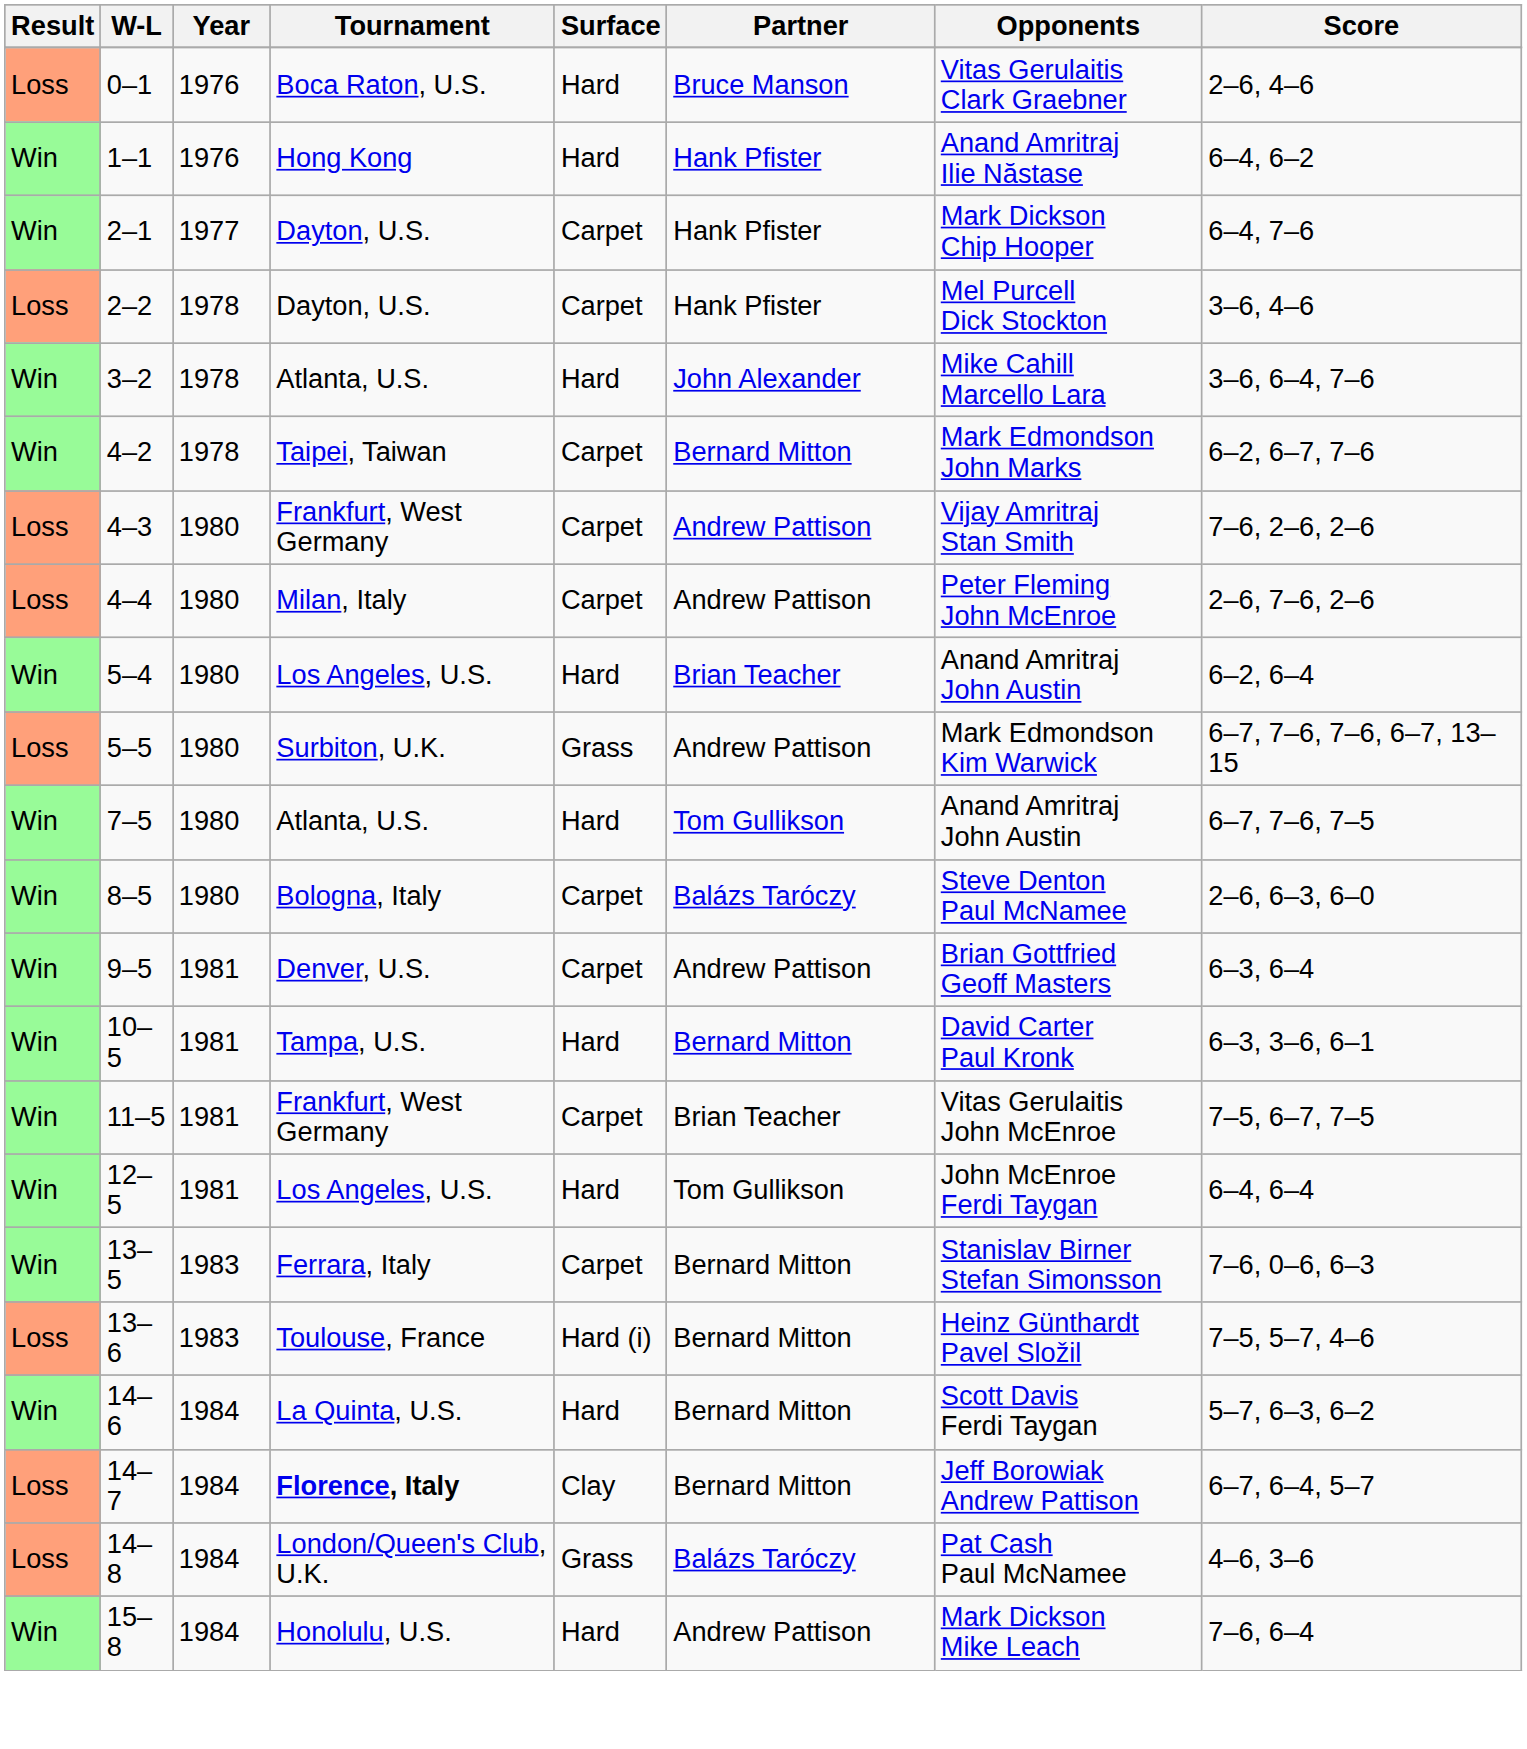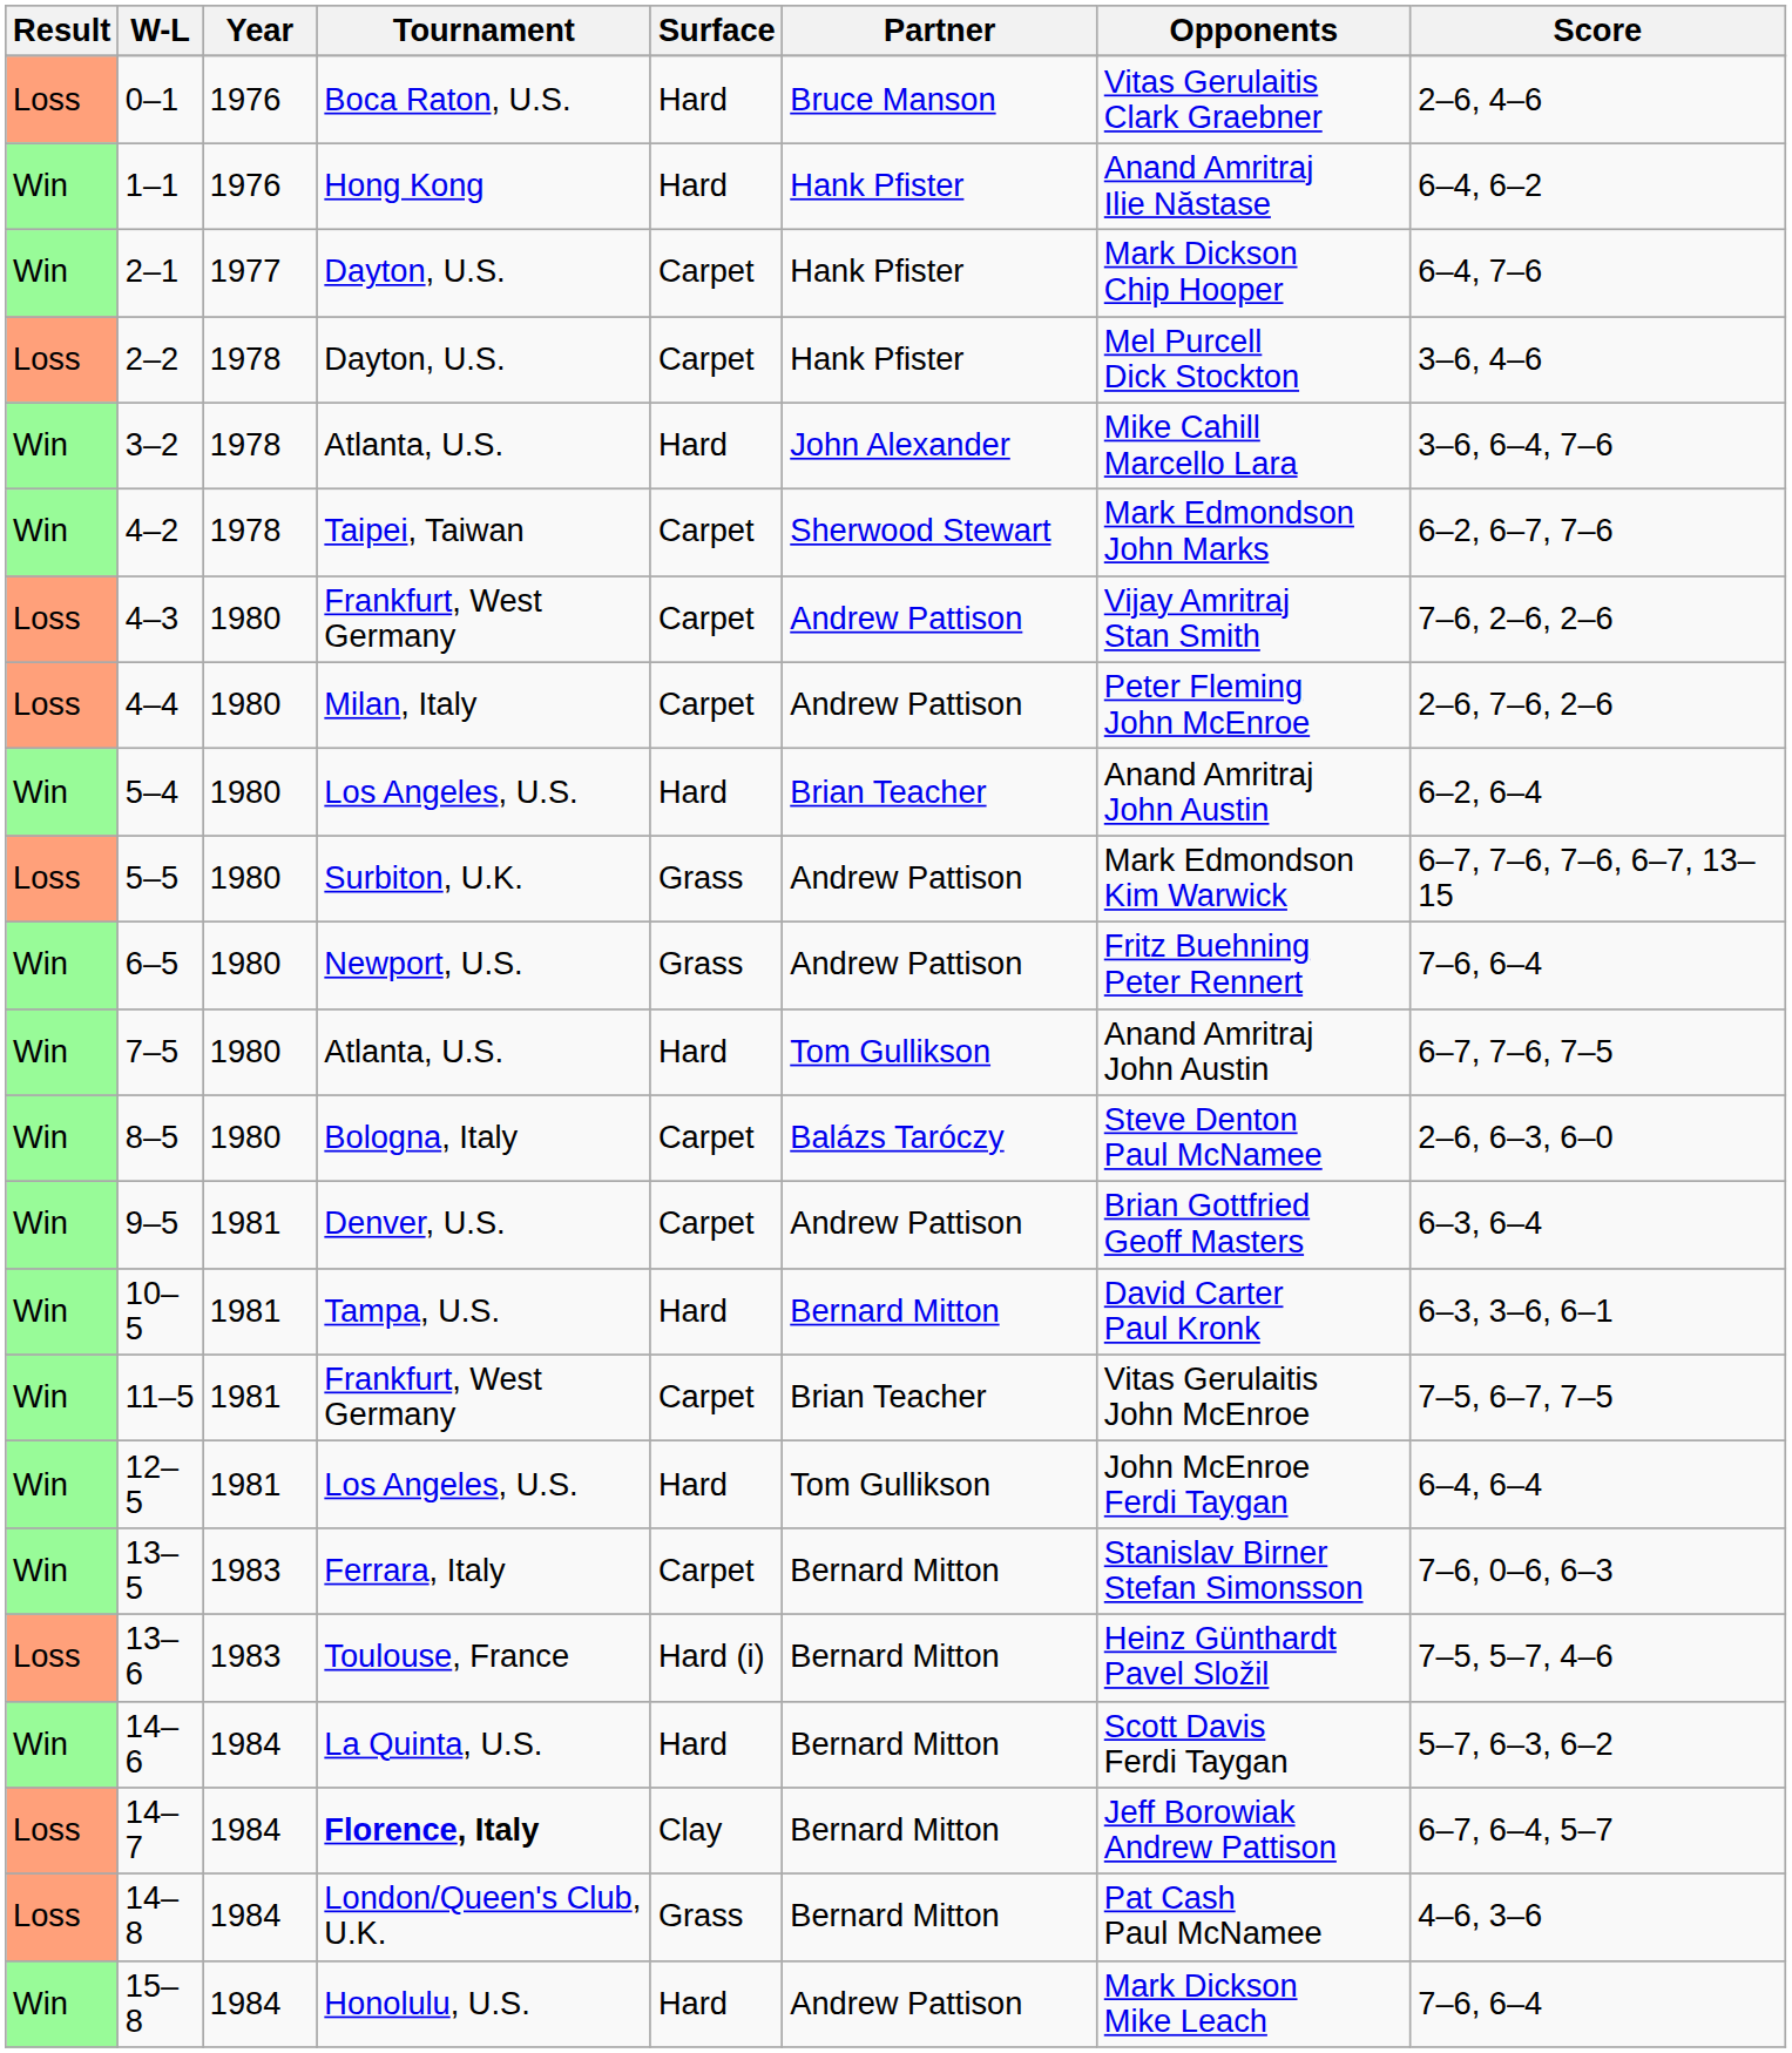4–2 | Partner: Bernard Mitton -> Sherwood Stewart
+ row: Win | 6–5 | 1980 | Newport, U.S. | Grass | Andrew Pattison | Fritz Buehning Peter Rennert | 7–6, 6–4
14–8 | Partner: Balázs Taróczy -> Bernard Mitton
